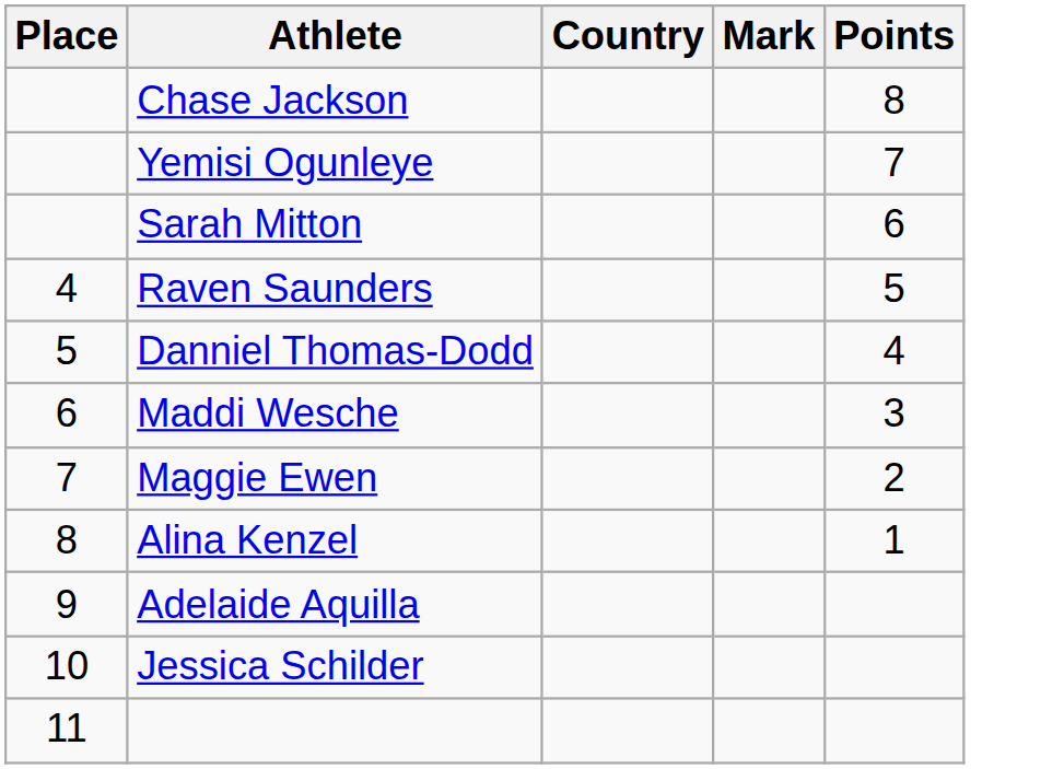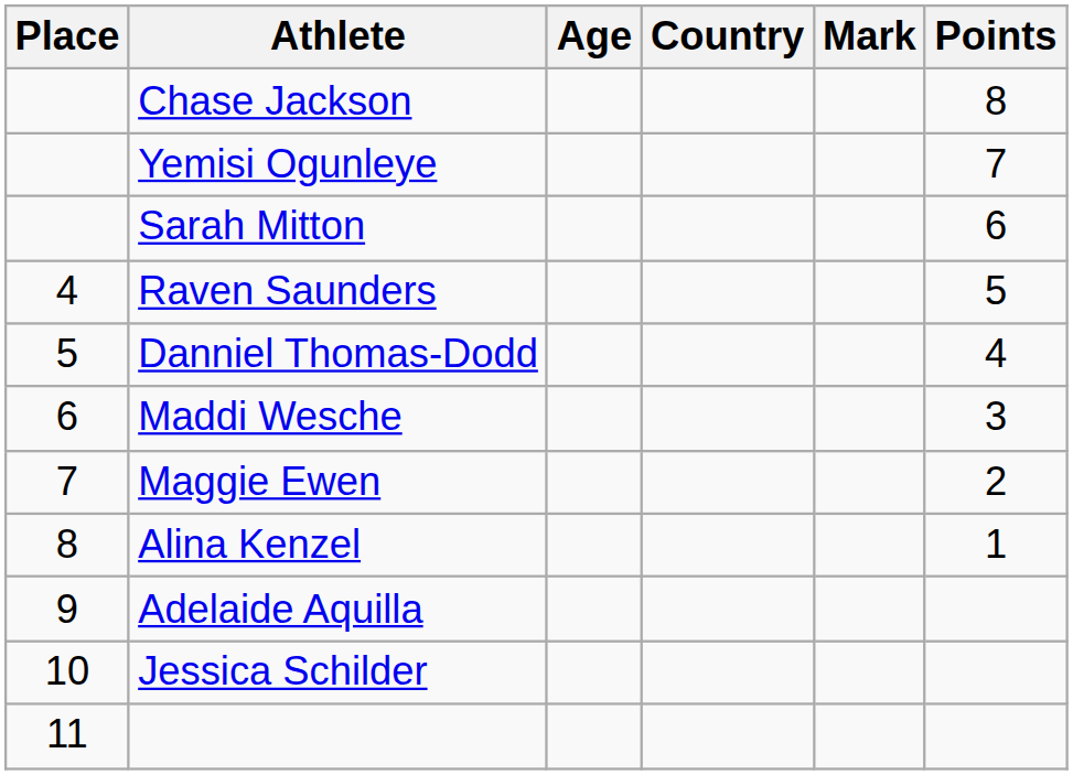+ column: Age
